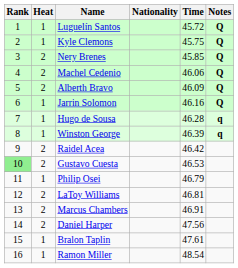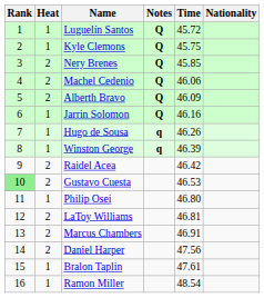columns swapped: Nationality <-> Notes
Hugo de Sousa | Time: 46.28 -> 46.26
Philip Osei | Time: 46.79 -> 46.80
